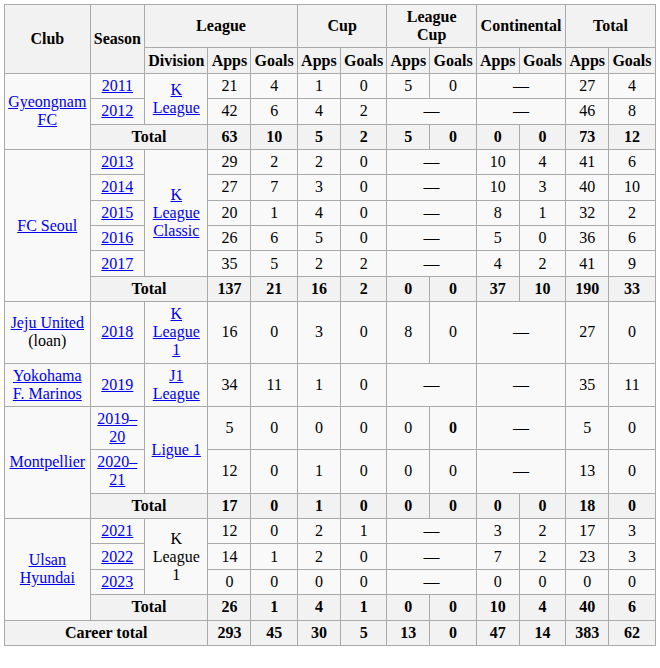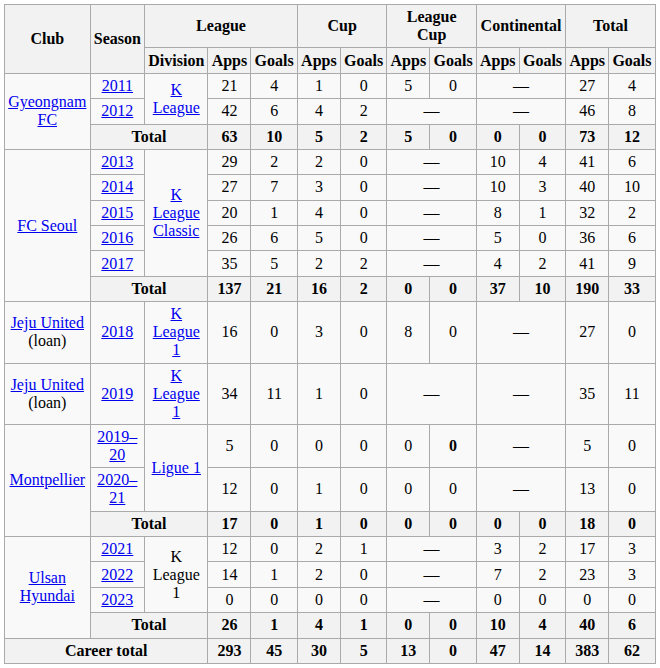2019 | Club: Yokohama F. Marinos -> Jeju United (loan)
2019 | League / Division: J1 League -> K League 1
